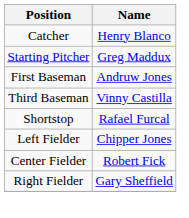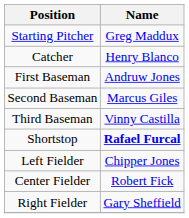rows swapped: Starting Pitcher <-> Catcher
+ row: Second Baseman | Marcus Giles
Shortstop | Name: normal -> bold
